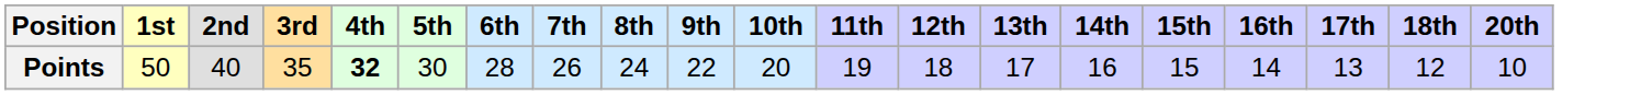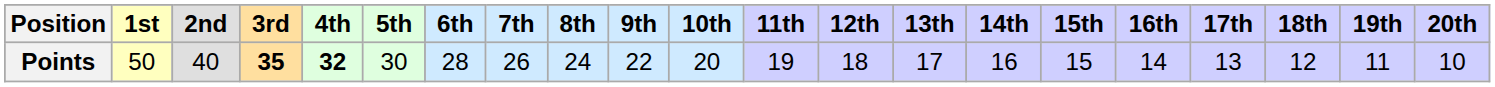+ column: 19th | 11
Points | 3rd: normal -> bold
